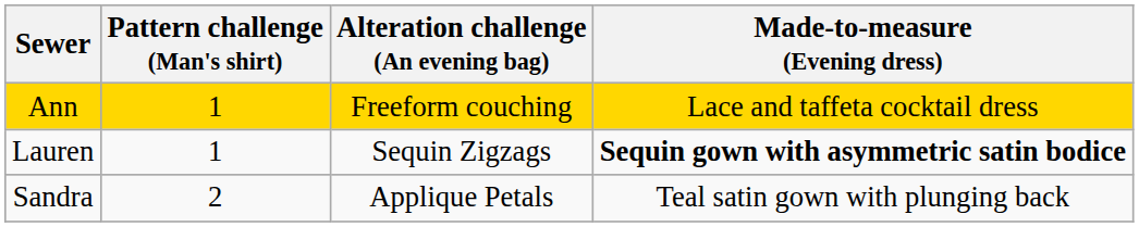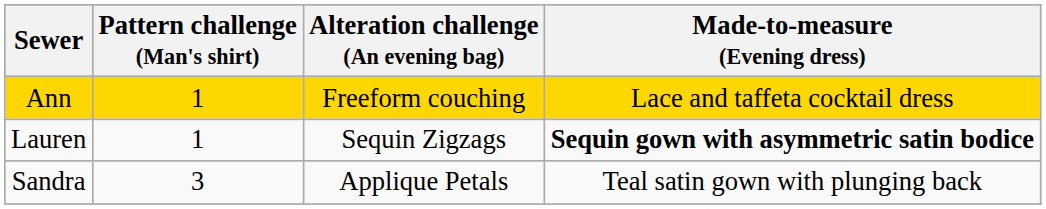Sandra | Pattern challenge (Man's shirt): 2 -> 3
